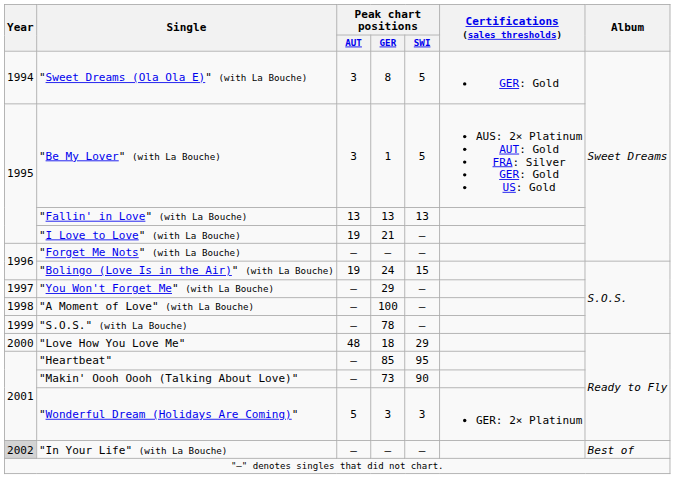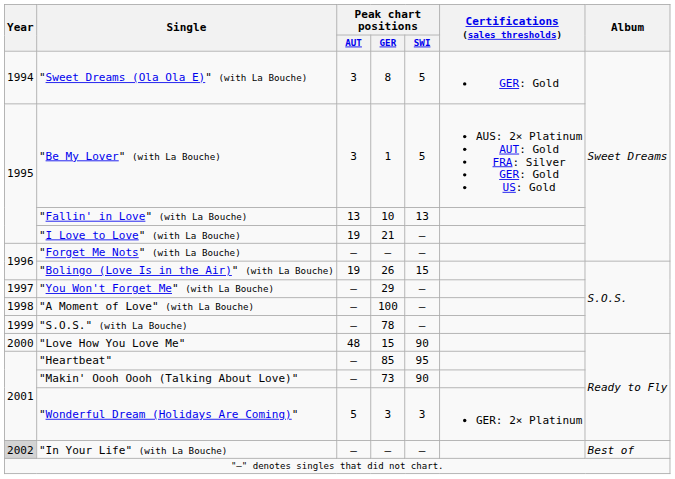"Fallin' in Love" (with La Bouche) | Peak chart positions / GER: 13 -> 10
"Bolingo (Love Is in the Air)" (with La Bouche) | Peak chart positions / GER: 24 -> 26
"Love How You Love Me" | Peak chart positions / GER: 18 -> 15
"Love How You Love Me" | Peak chart positions / SWI: 29 -> 90
